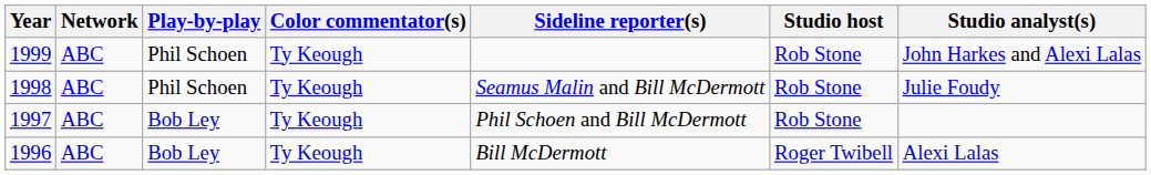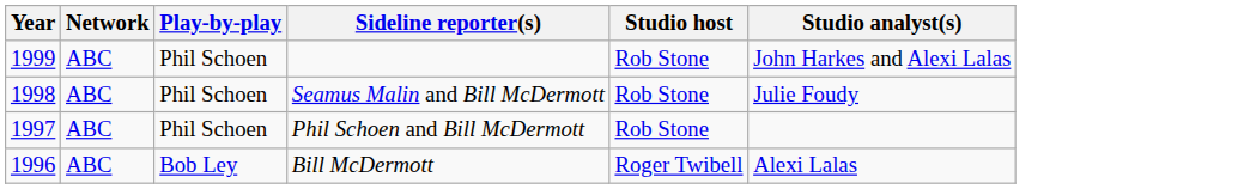- column: Color commentator(s) | Ty Keough | Ty Keough | Ty Keough | Ty Keough
1997 | Play-by-play: Bob Ley -> Phil Schoen
